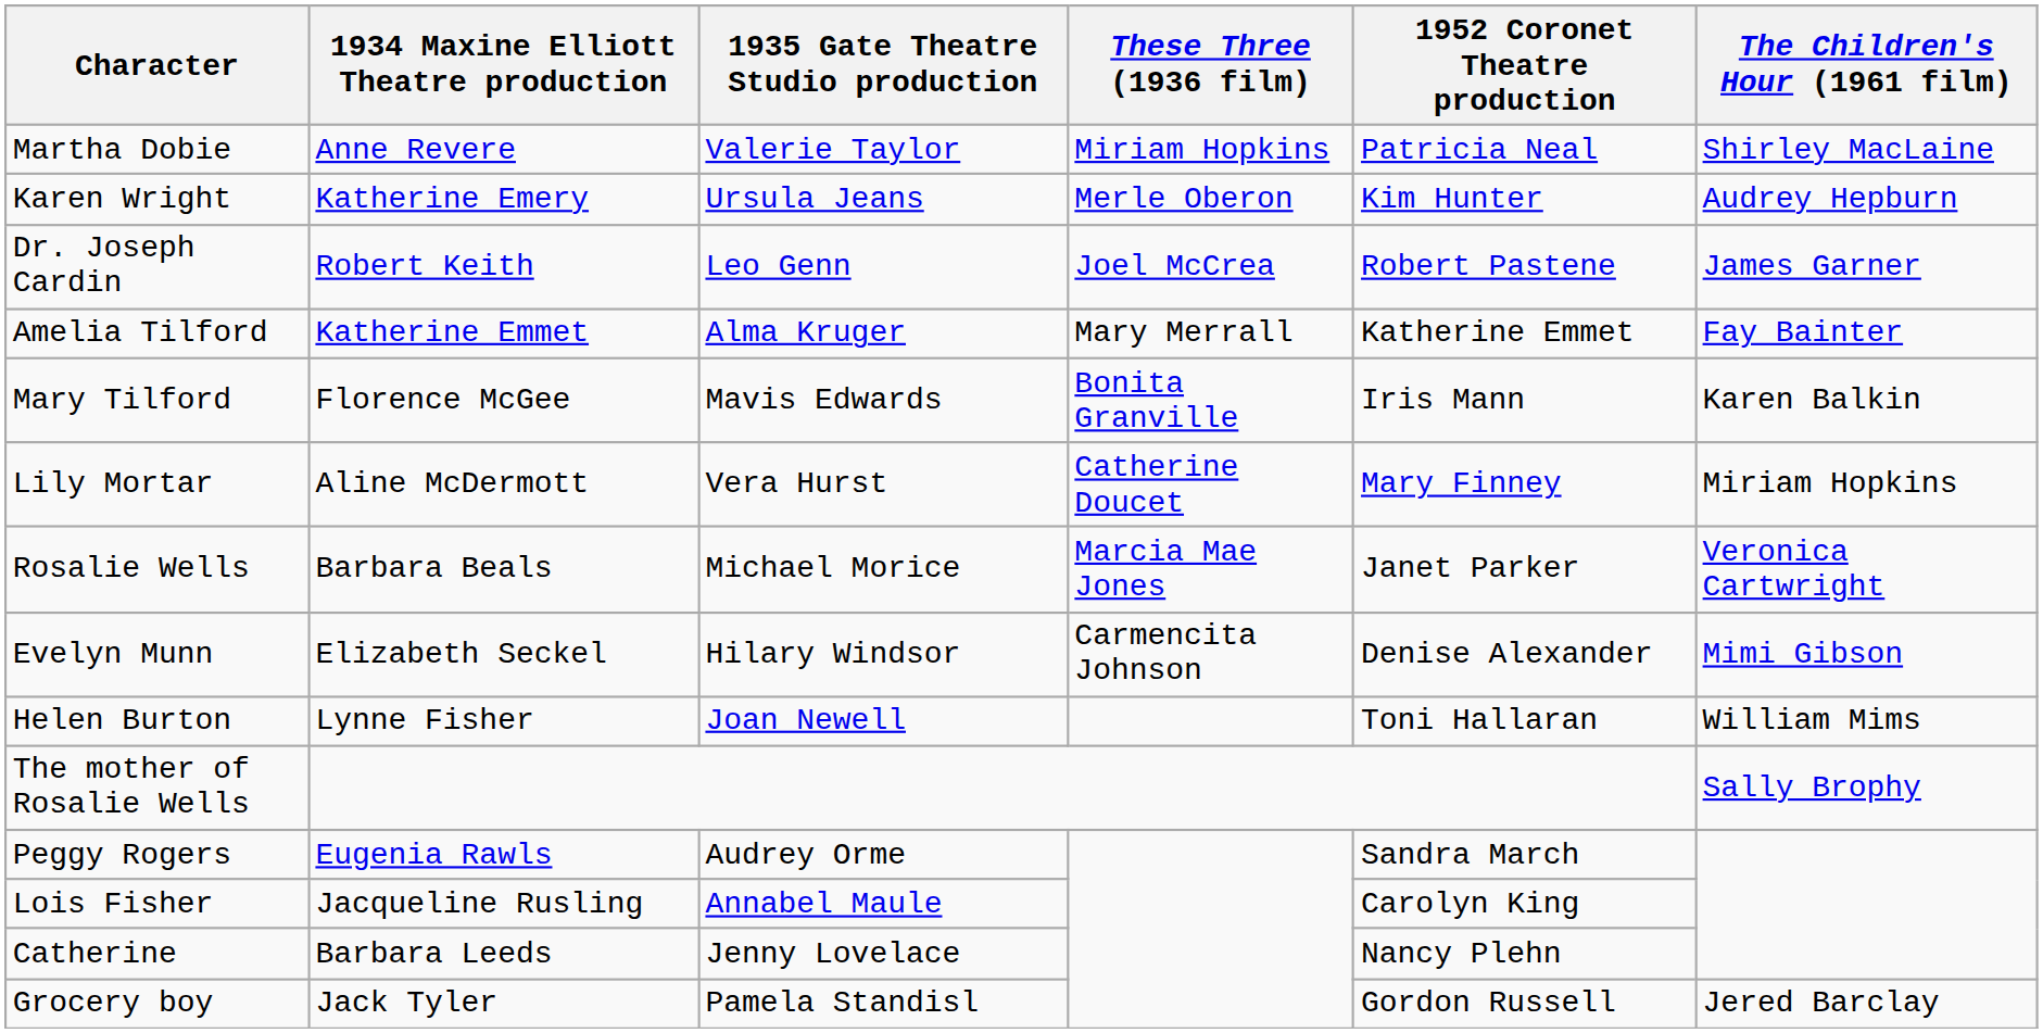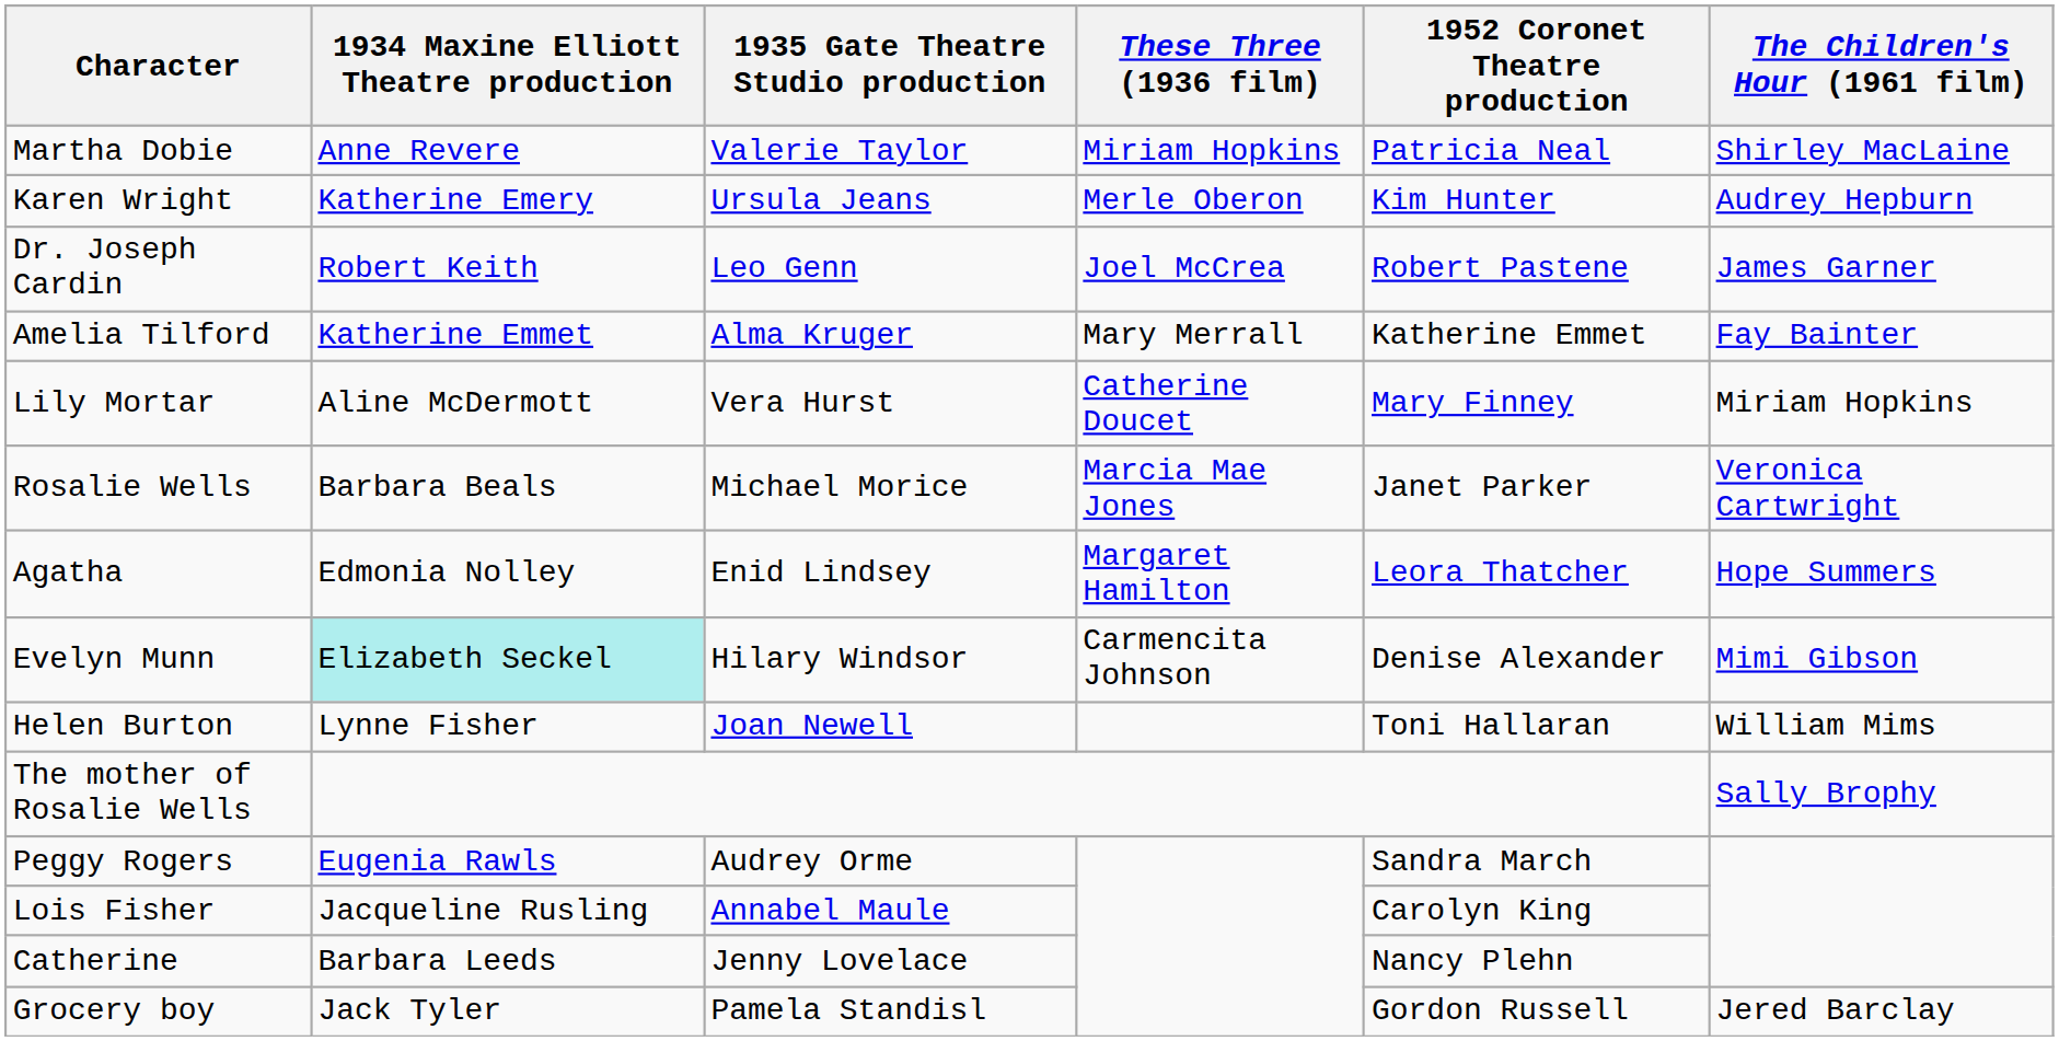- row: Mary Tilford | Florence McGee | Mavis Edwards | Bonita Granville | Iris Mann | Karen Balkin
+ row: Agatha | Edmonia Nolley | Enid Lindsey | Margaret Hamilton | Leora Thatcher | Hope Summers
Evelyn Munn | 1934 Maxine Elliott Theatre production: no background -> paleturquoise background
